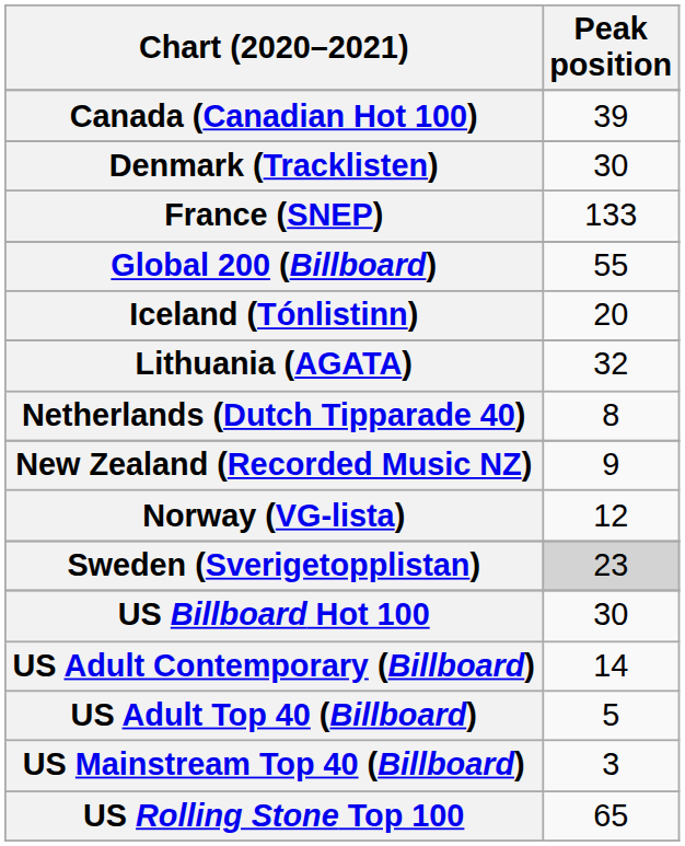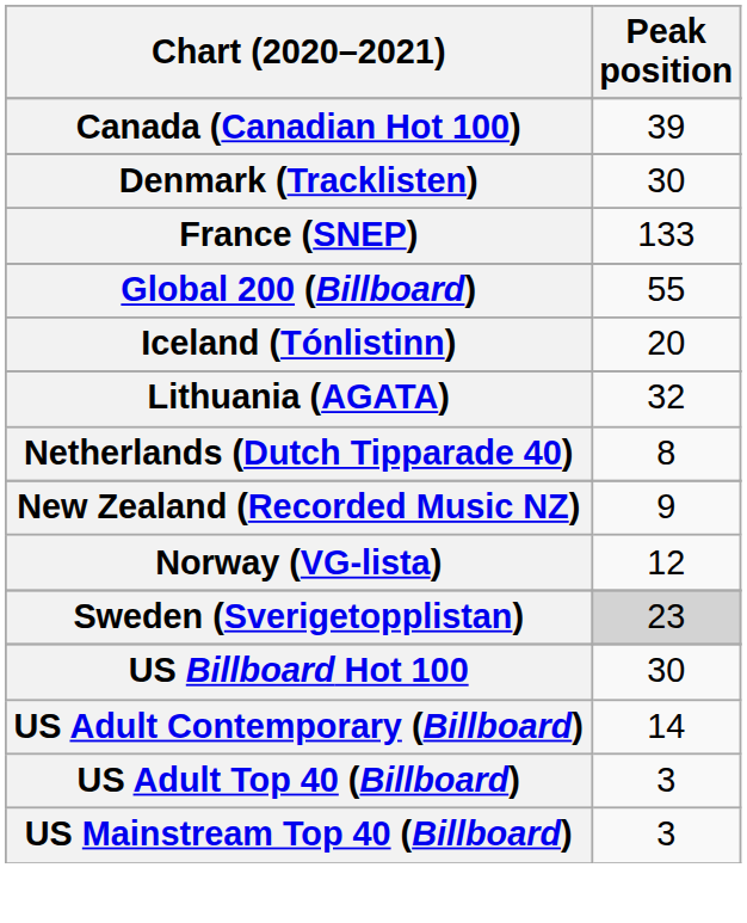US Adult Top 40 (Billboard) | Peak position: 5 -> 3
- row: US Rolling Stone Top 100 | 65
